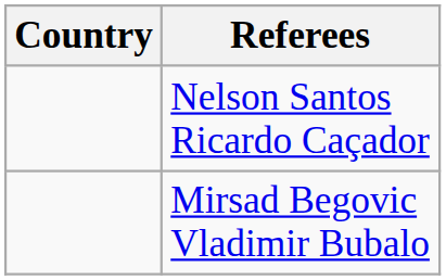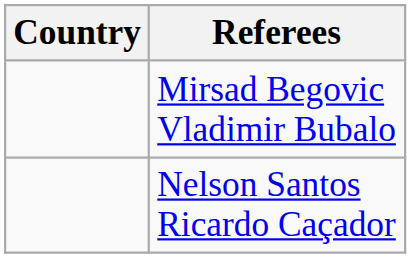rows swapped: Mirsad Begovic Vladimir Bubalo <-> Nelson Santos Ricardo Caçador
